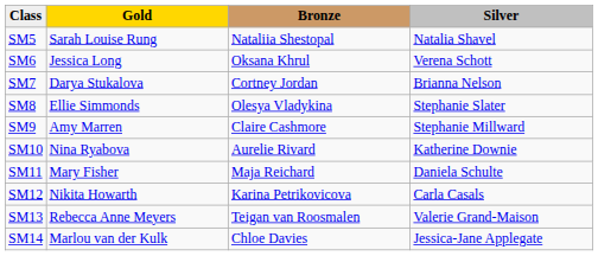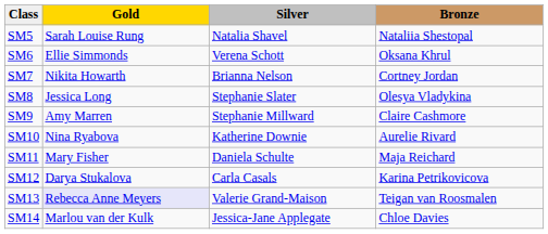columns swapped: Silver <-> Bronze
SM6 | Gold: Jessica Long -> Ellie Simmonds
SM7 | Gold: Darya Stukalova -> Nikita Howarth
SM8 | Gold: Ellie Simmonds -> Jessica Long
SM12 | Gold: Nikita Howarth -> Darya Stukalova
SM13 | Gold: no background -> lavender background
